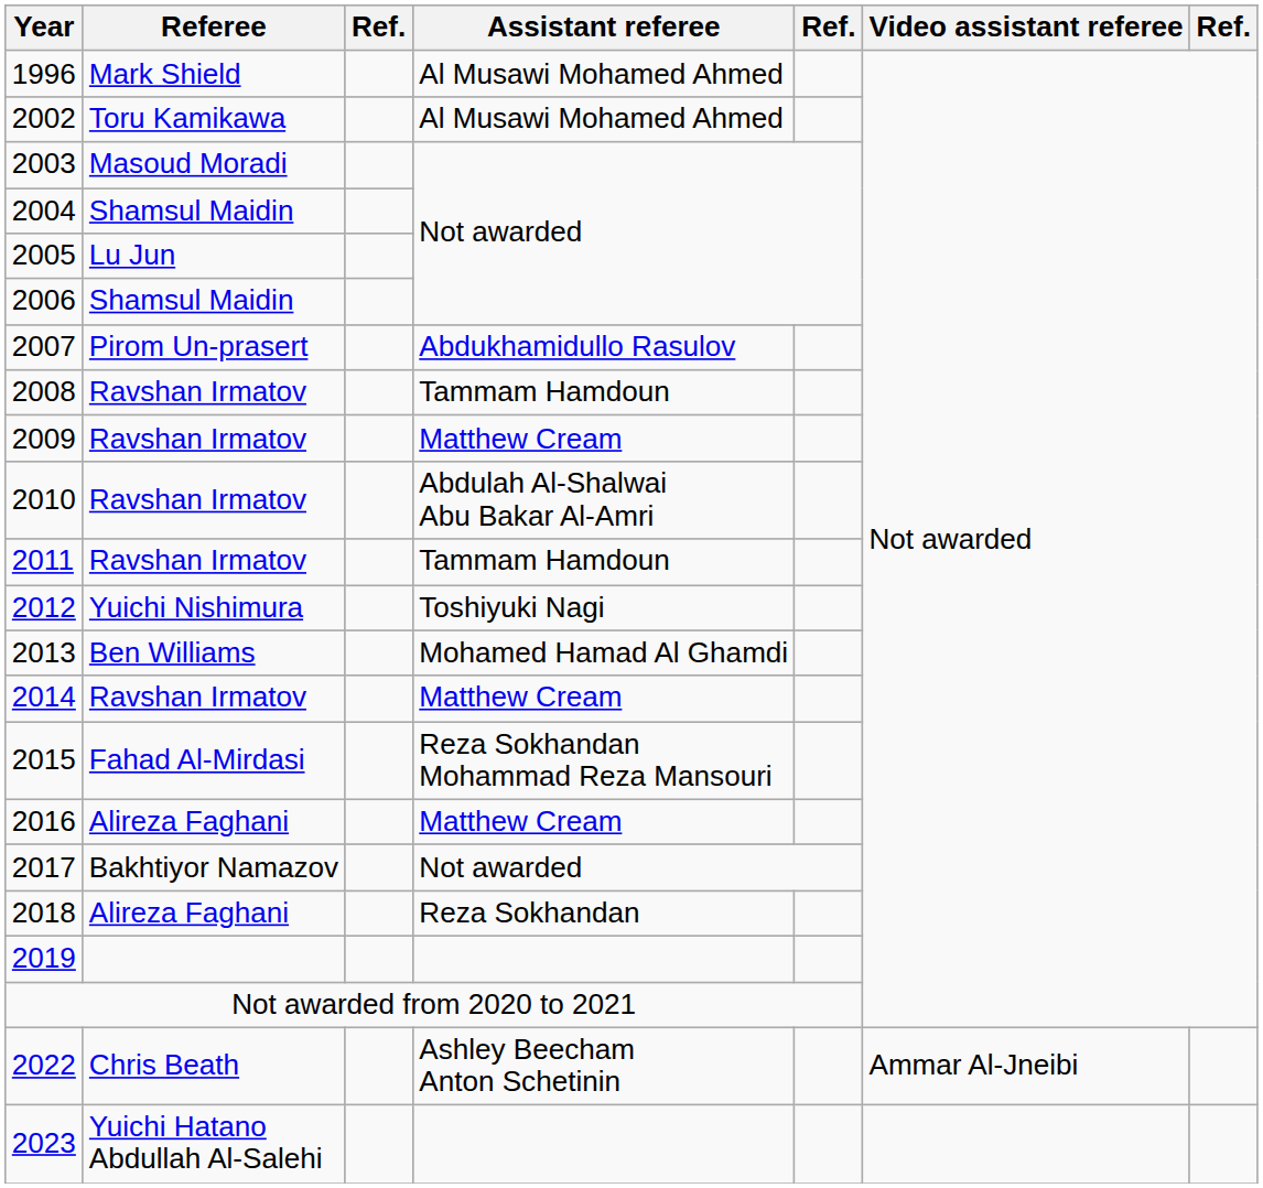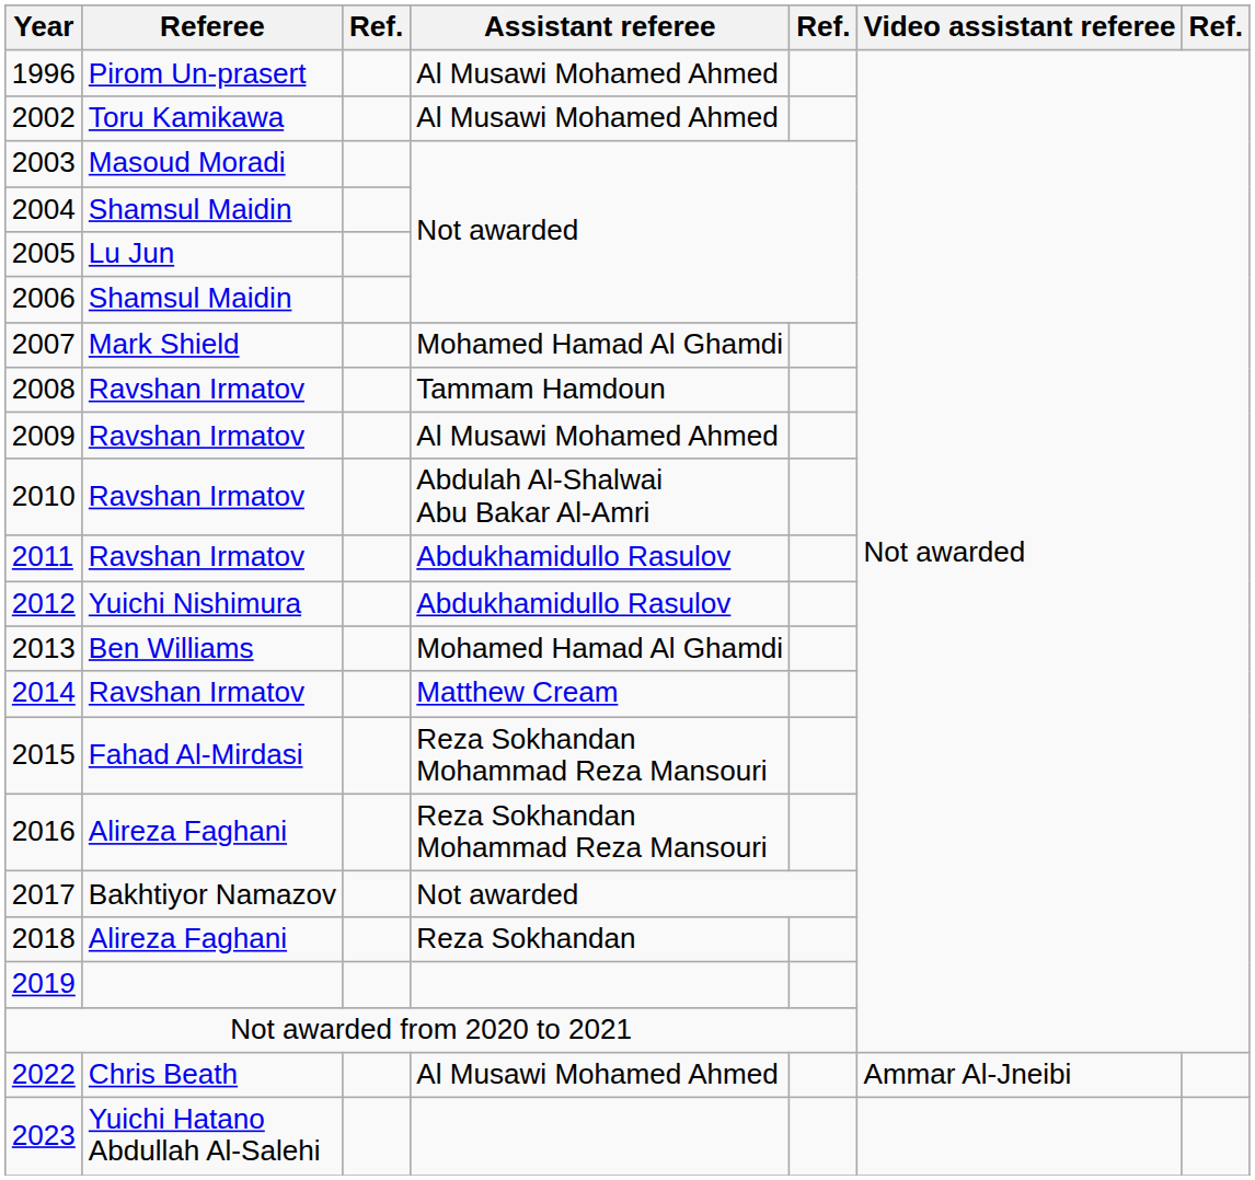1996 | Referee: Mark Shield -> Pirom Un-prasert
2007 | Referee: Pirom Un-prasert -> Mark Shield
2007 | Assistant referee: Abdukhamidullo Rasulov -> Mohamed Hamad Al Ghamdi
2009 | Assistant referee: Matthew Cream -> Al Musawi Mohamed Ahmed
2011 | Assistant referee: Tammam Hamdoun -> Abdukhamidullo Rasulov
2012 | Assistant referee: Toshiyuki Nagi -> Abdukhamidullo Rasulov
2016 | Assistant referee: Matthew Cream -> Reza Sokhandan Mohammad Reza Mansouri
2022 | Assistant referee: Ashley Beecham Anton Schetinin -> Al Musawi Mohamed Ahmed
